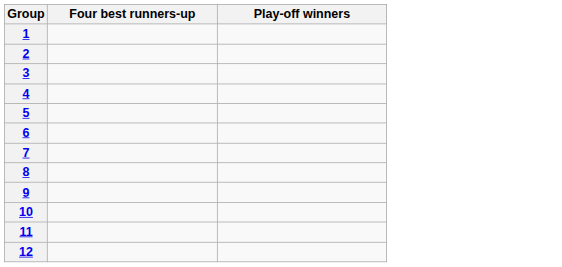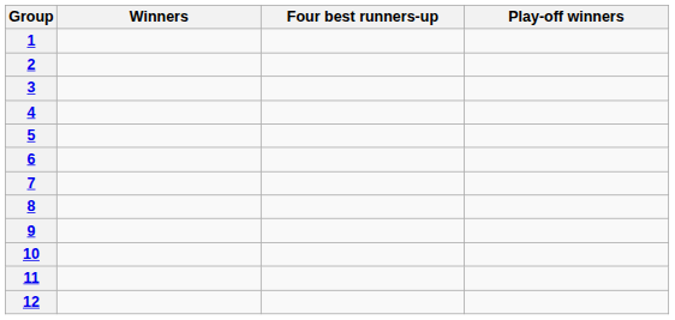+ column: Winners
